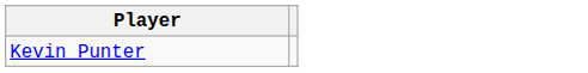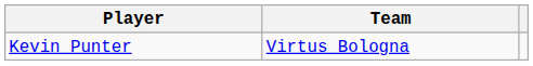+ column: Team | Virtus Bologna
